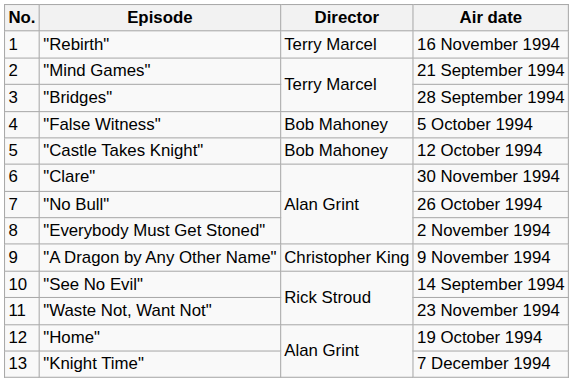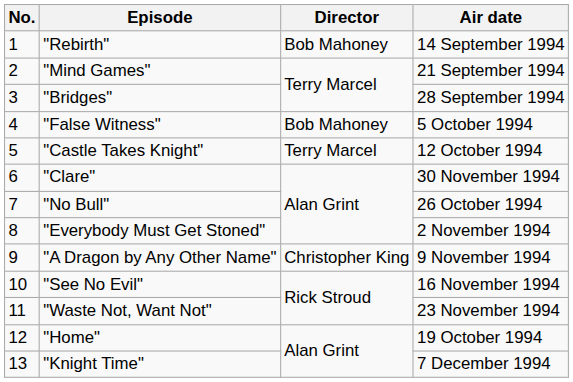"Rebirth" | Director: Terry Marcel -> Bob Mahoney
"Rebirth" | Air date: 16 November 1994 -> 14 September 1994
"Castle Takes Knight" | Director: Bob Mahoney -> Terry Marcel
"See No Evil" | Air date: 14 September 1994 -> 16 November 1994
